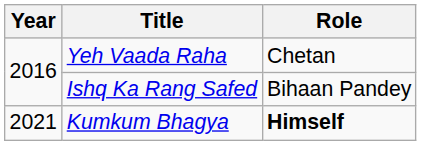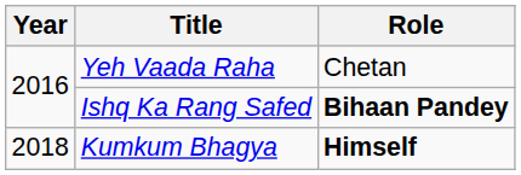Ishq Ka Rang Safed | Role: normal -> bold
Kumkum Bhagya | Year: 2021 -> 2018
